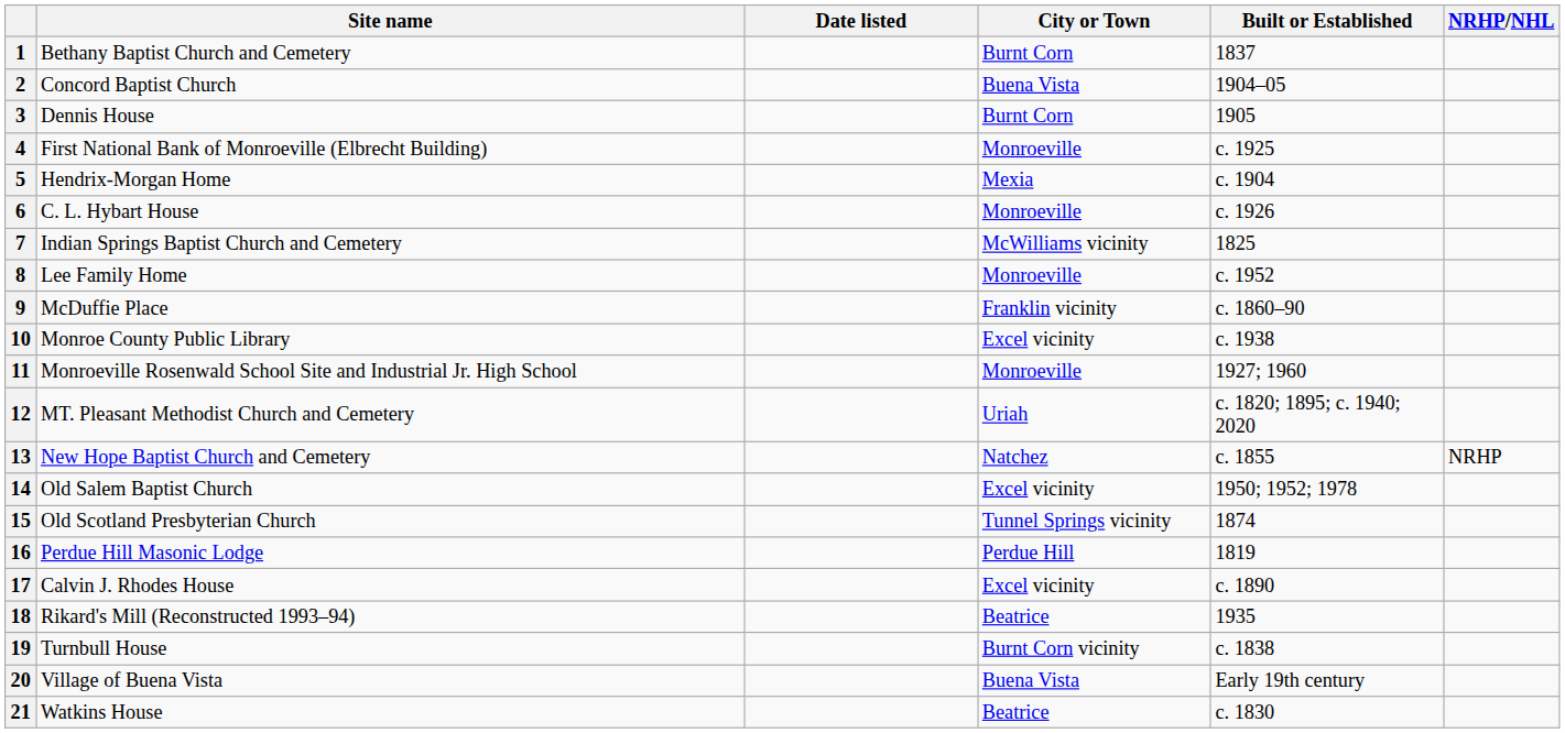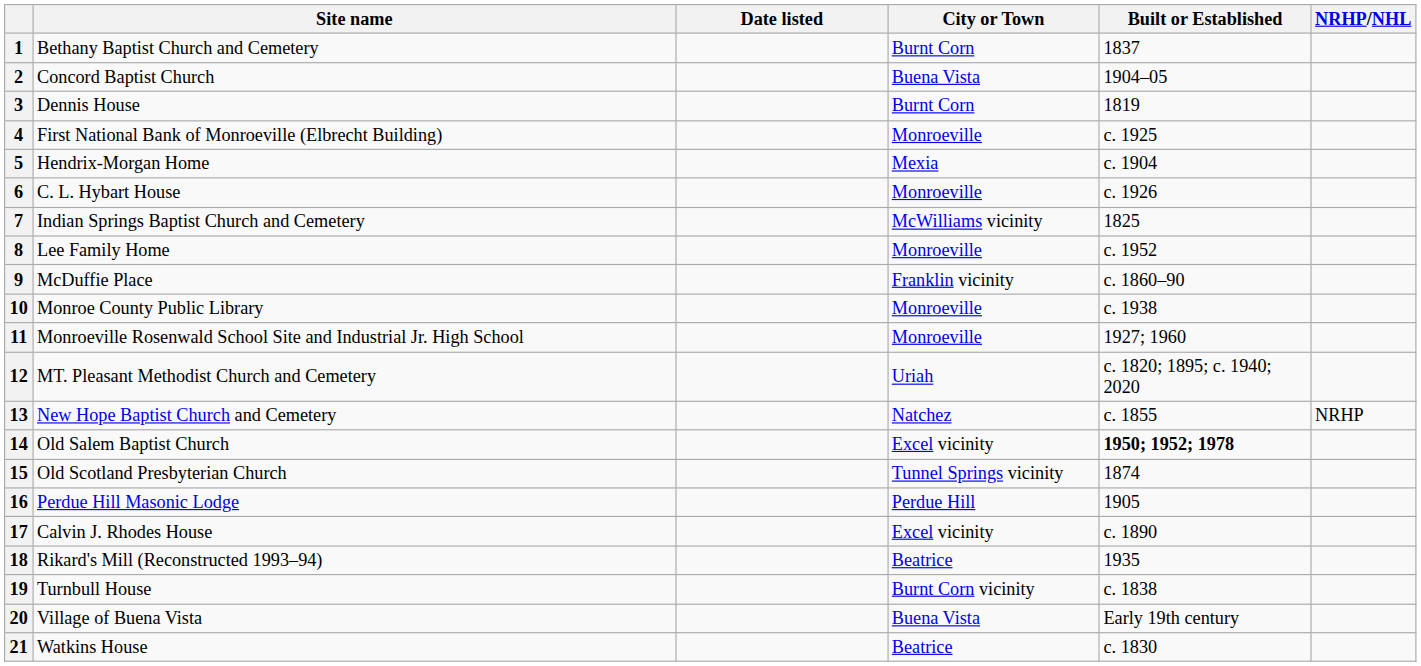3 | Built or Established: 1905 -> 1819
10 | City or Town: Excel vicinity -> Monroeville
14 | Built or Established: normal -> bold
16 | Built or Established: 1819 -> 1905
